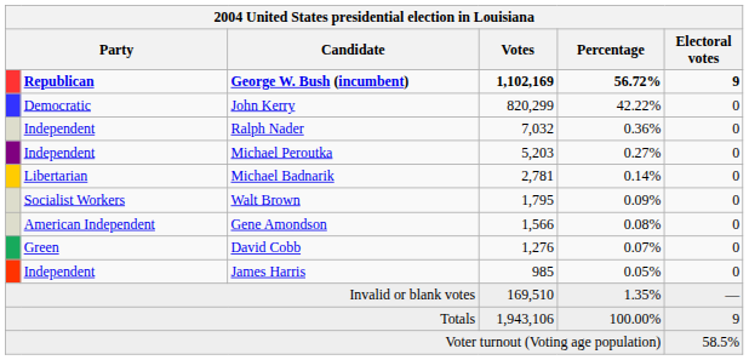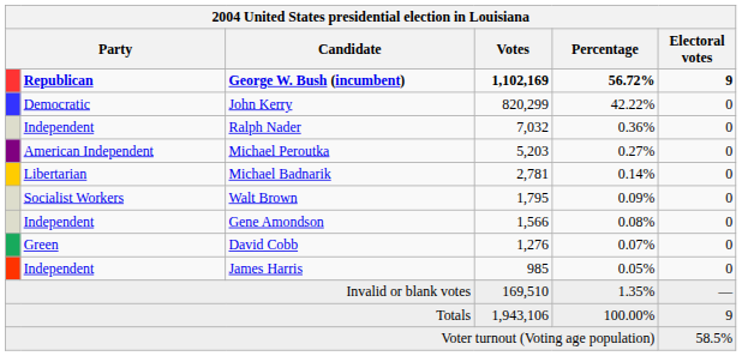Michael Peroutka | column 2: Independent -> American Independent
Gene Amondson | column 2: American Independent -> Independent
